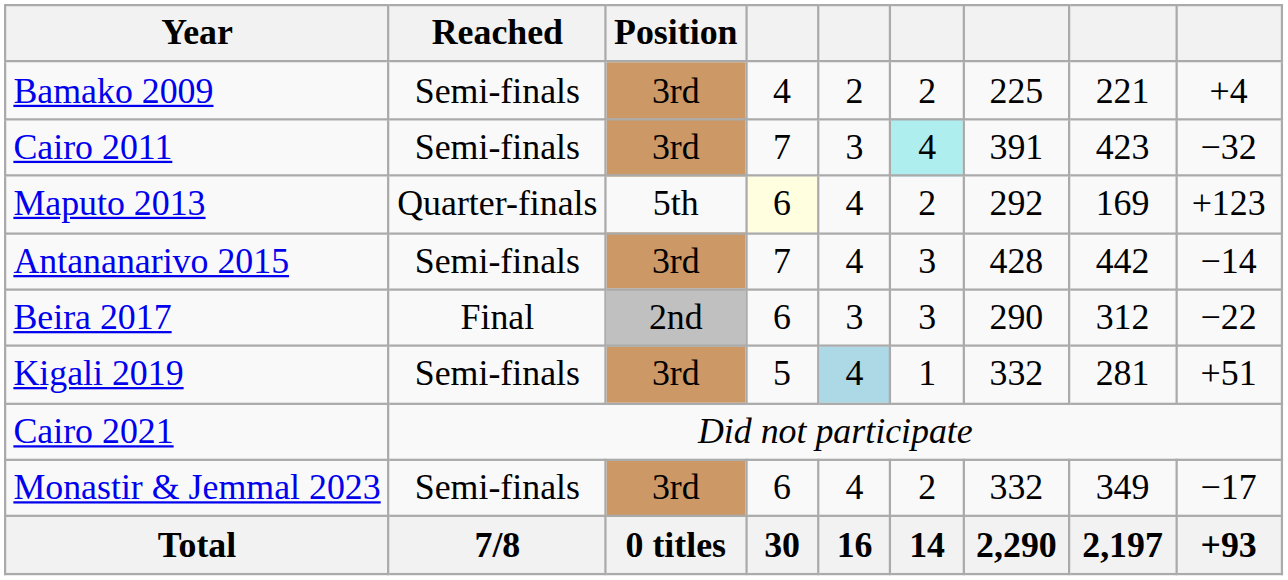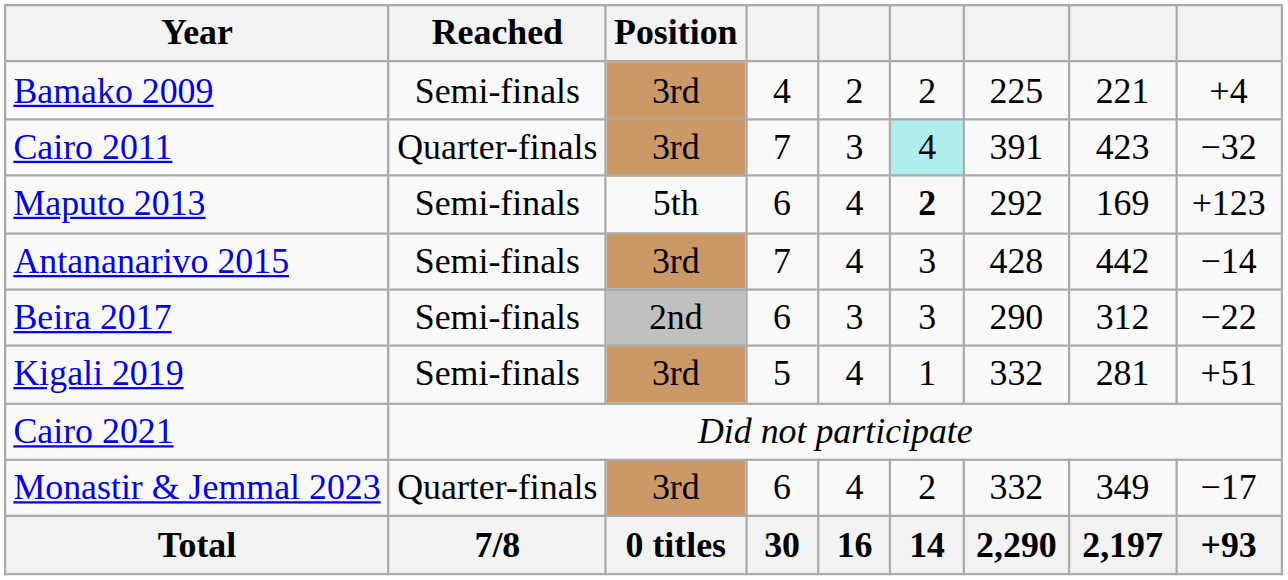Cairo 2011 | Reached: Semi-finals -> Quarter-finals
Maputo 2013 | Reached: Quarter-finals -> Semi-finals
Maputo 2013 | column 4: lightyellow background -> no background
Maputo 2013 | column 6: normal -> bold
Beira 2017 | Reached: Final -> Semi-finals
Kigali 2019 | column 5: lightblue background -> no background
Monastir & Jemmal 2023 | Reached: Semi-finals -> Quarter-finals
